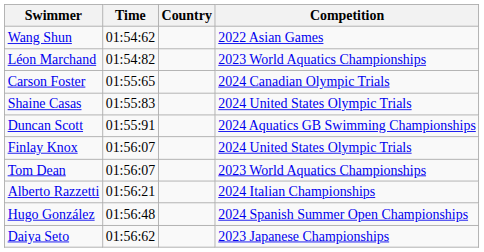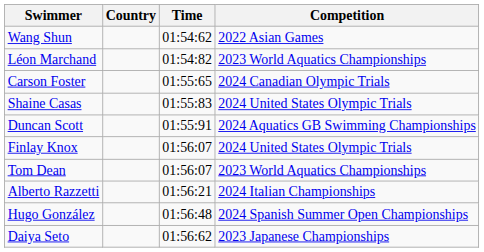columns swapped: Country <-> Time
